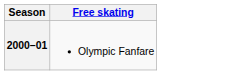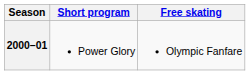+ column: Short program | Power Glory
